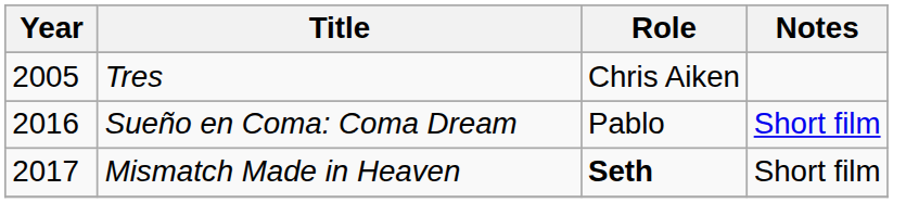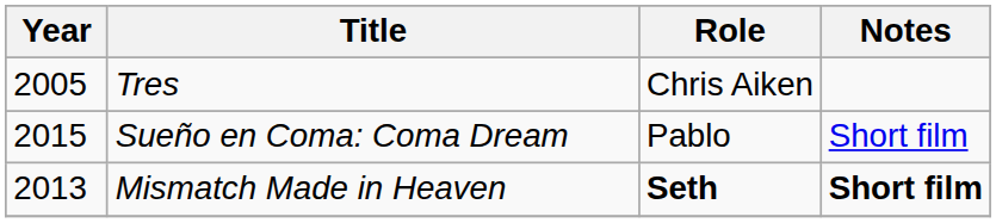Sueño en Coma: Coma Dream | Year: 2016 -> 2015
Mismatch Made in Heaven | Year: 2017 -> 2013
Mismatch Made in Heaven | Notes: normal -> bold
